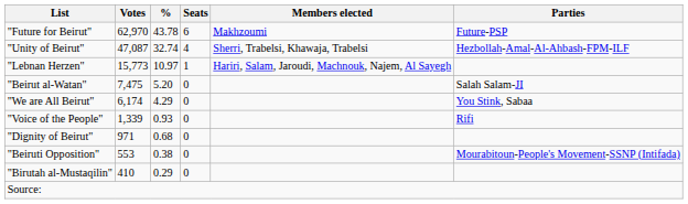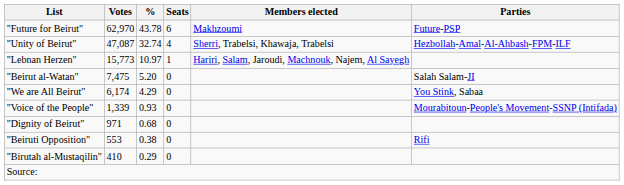"Voice of the People" | Parties: Rifi -> Mourabitoun-People's Movement-SSNP (Intifada)
"Beiruti Opposition" | Parties: Mourabitoun-People's Movement-SSNP (Intifada) -> Rifi
